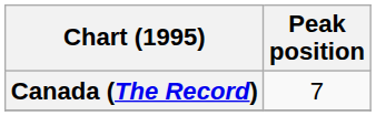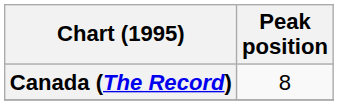Canada (The Record) | Peak position: 7 -> 8
